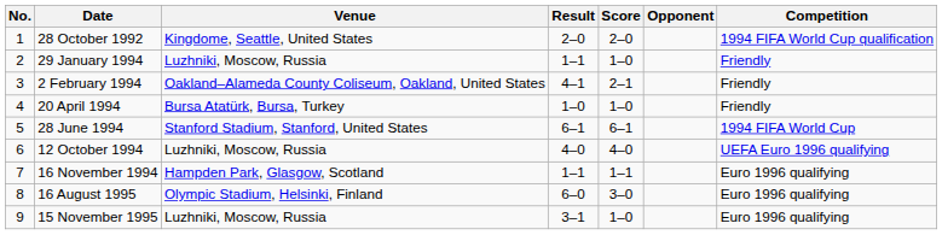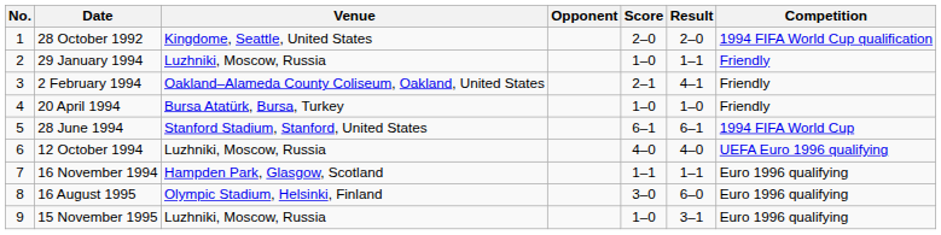columns swapped: Opponent <-> Result
